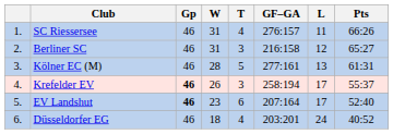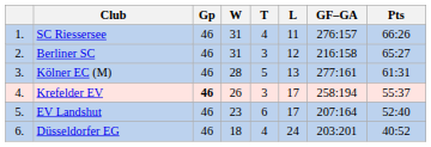columns swapped: L <-> GF–GA
EV Landshut | Gp: bold -> normal
